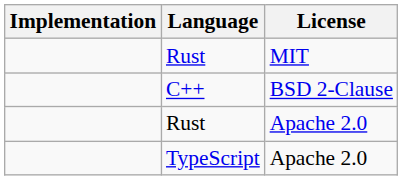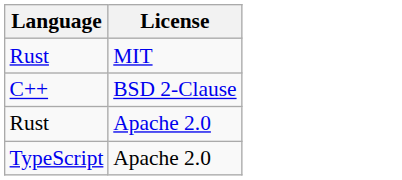- column: Implementation
